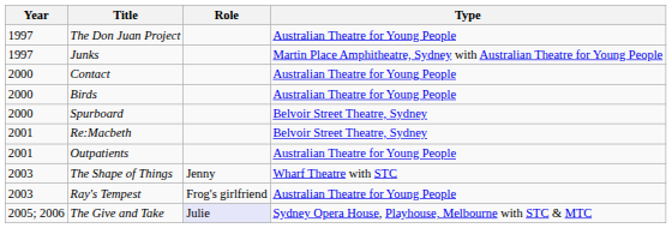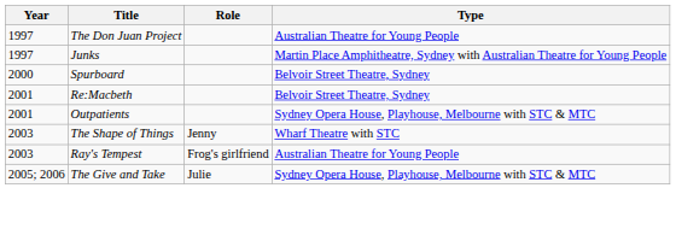- row: 2000 | Contact | Australian Theatre for Young People
- row: 2000 | Birds | Australian Theatre for Young People
Outpatients | Type: Australian Theatre for Young People -> Sydney Opera House, Playhouse, Melbourne with STC & MTC
The Give and Take | Role: lavender background -> no background
